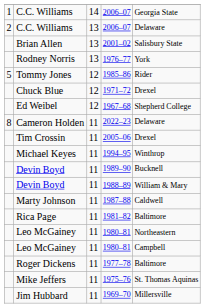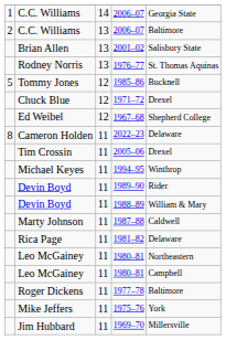2 / 2006–07 | column 5: Delaware -> Baltimore
1976–77 | column 5: York -> St. Thomas Aquinas
1985–86 | column 5: Rider -> Bucknell
1989–90 | column 5: Bucknell -> Rider
1981–82 | column 5: Baltimore -> Delaware
1975–76 | column 5: St. Thomas Aquinas -> York
